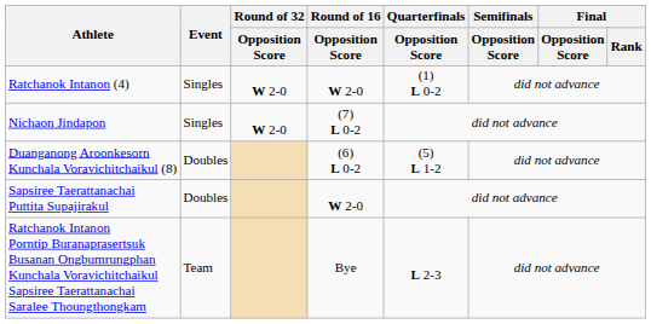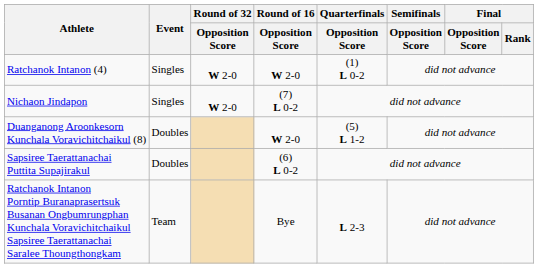Duanganong Aroonkesorn Kunchala Voravichitchaikul (8) | Round of 16 / Opposition Score: (6) L 0-2 -> W 2-0
Sapsiree Taerattanachai Puttita Supajirakul | Round of 16 / Opposition Score: W 2-0 -> (6) L 0-2
